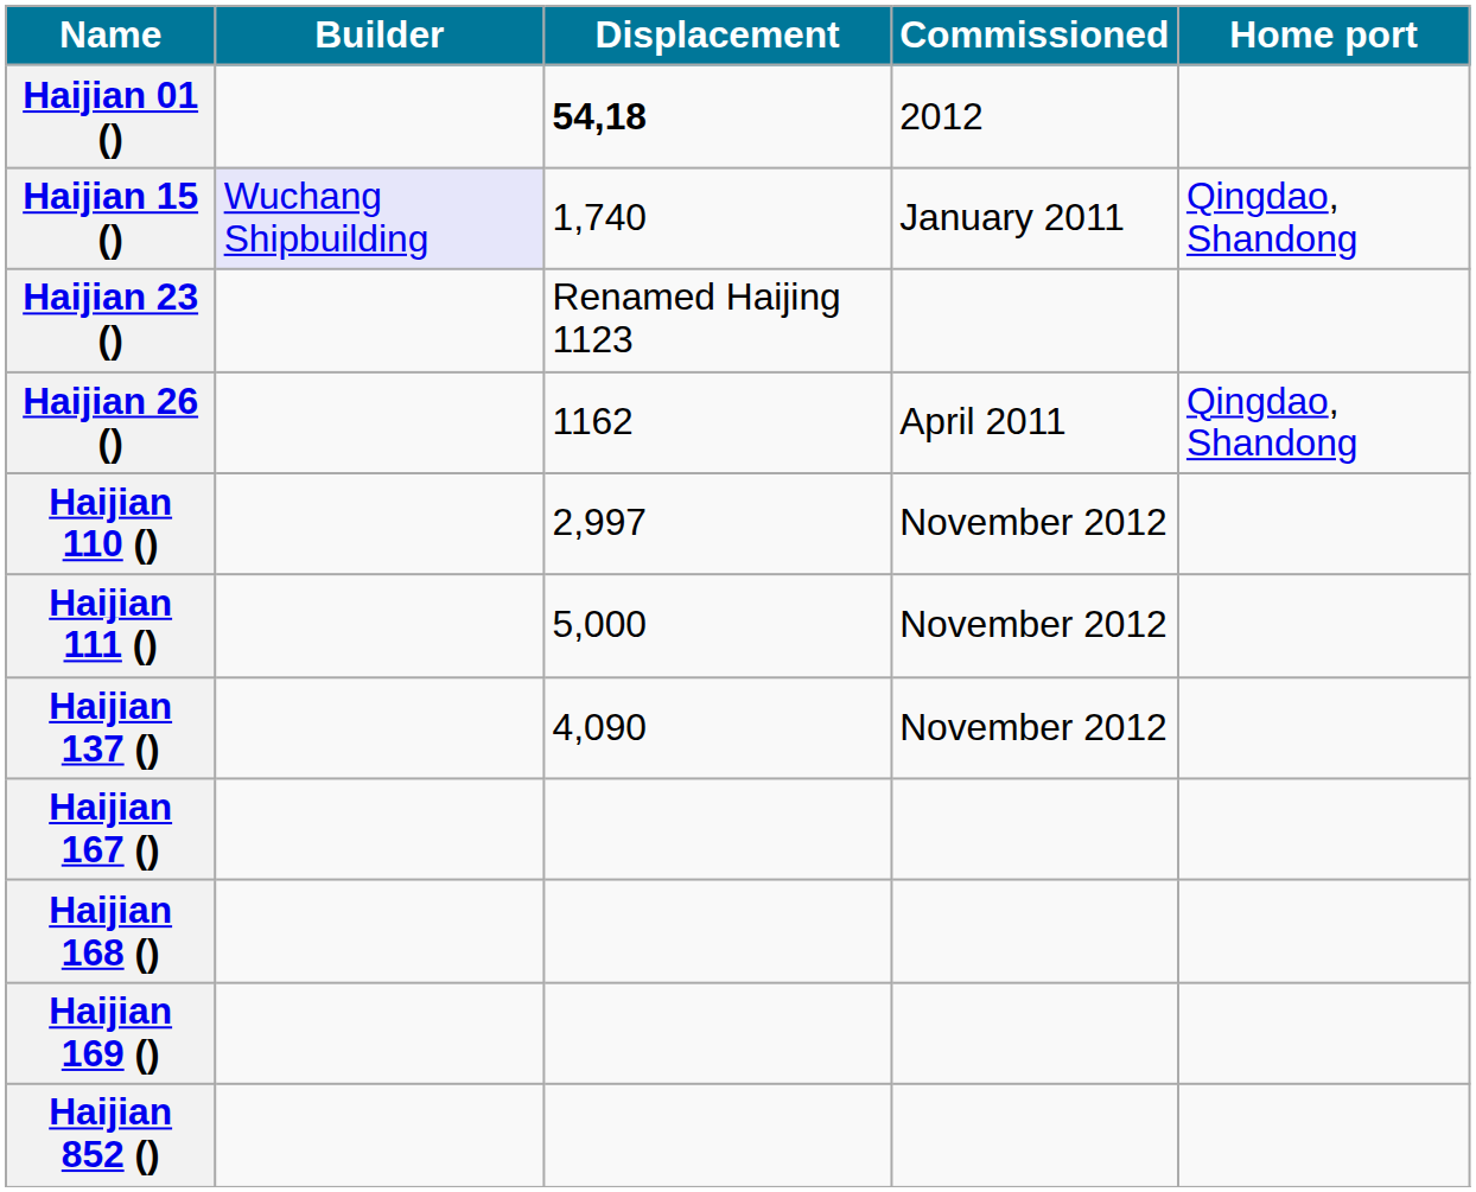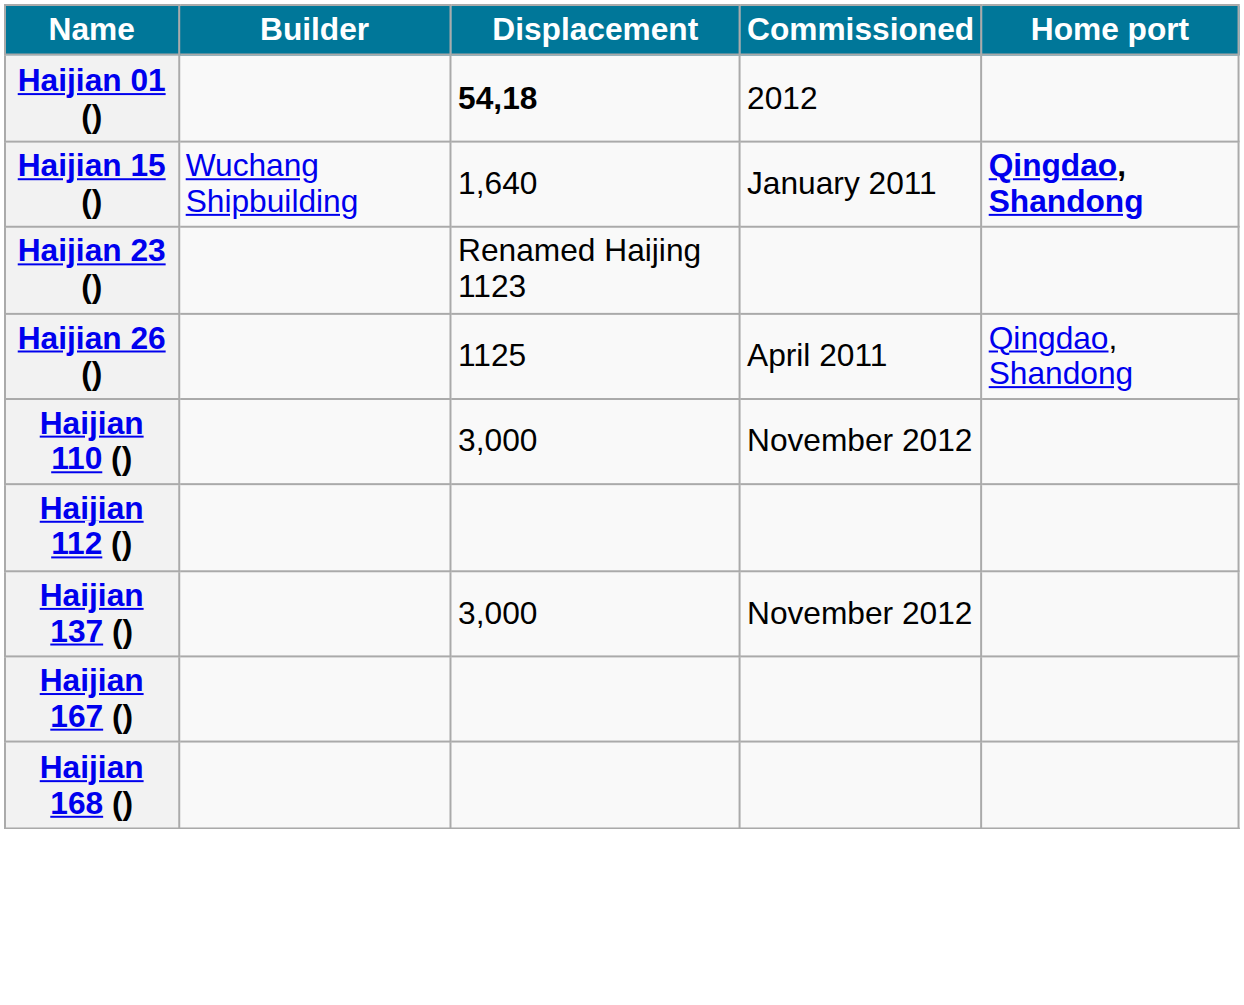Haijian 15 () | Builder: lavender background -> no background
Haijian 15 () | Displacement: 1,740 -> 1,640
Haijian 15 () | Home port: normal -> bold
Haijian 26 () | Displacement: 1162 -> 1125
Haijian 110 () | Displacement: 2,997 -> 3,000
- row: Haijian 111 () | 5,000 | November 2012
+ row: Haijian 112 ()
Haijian 137 () | Displacement: 4,090 -> 3,000
- row: Haijian 169 ()
- row: Haijian 852 ()
